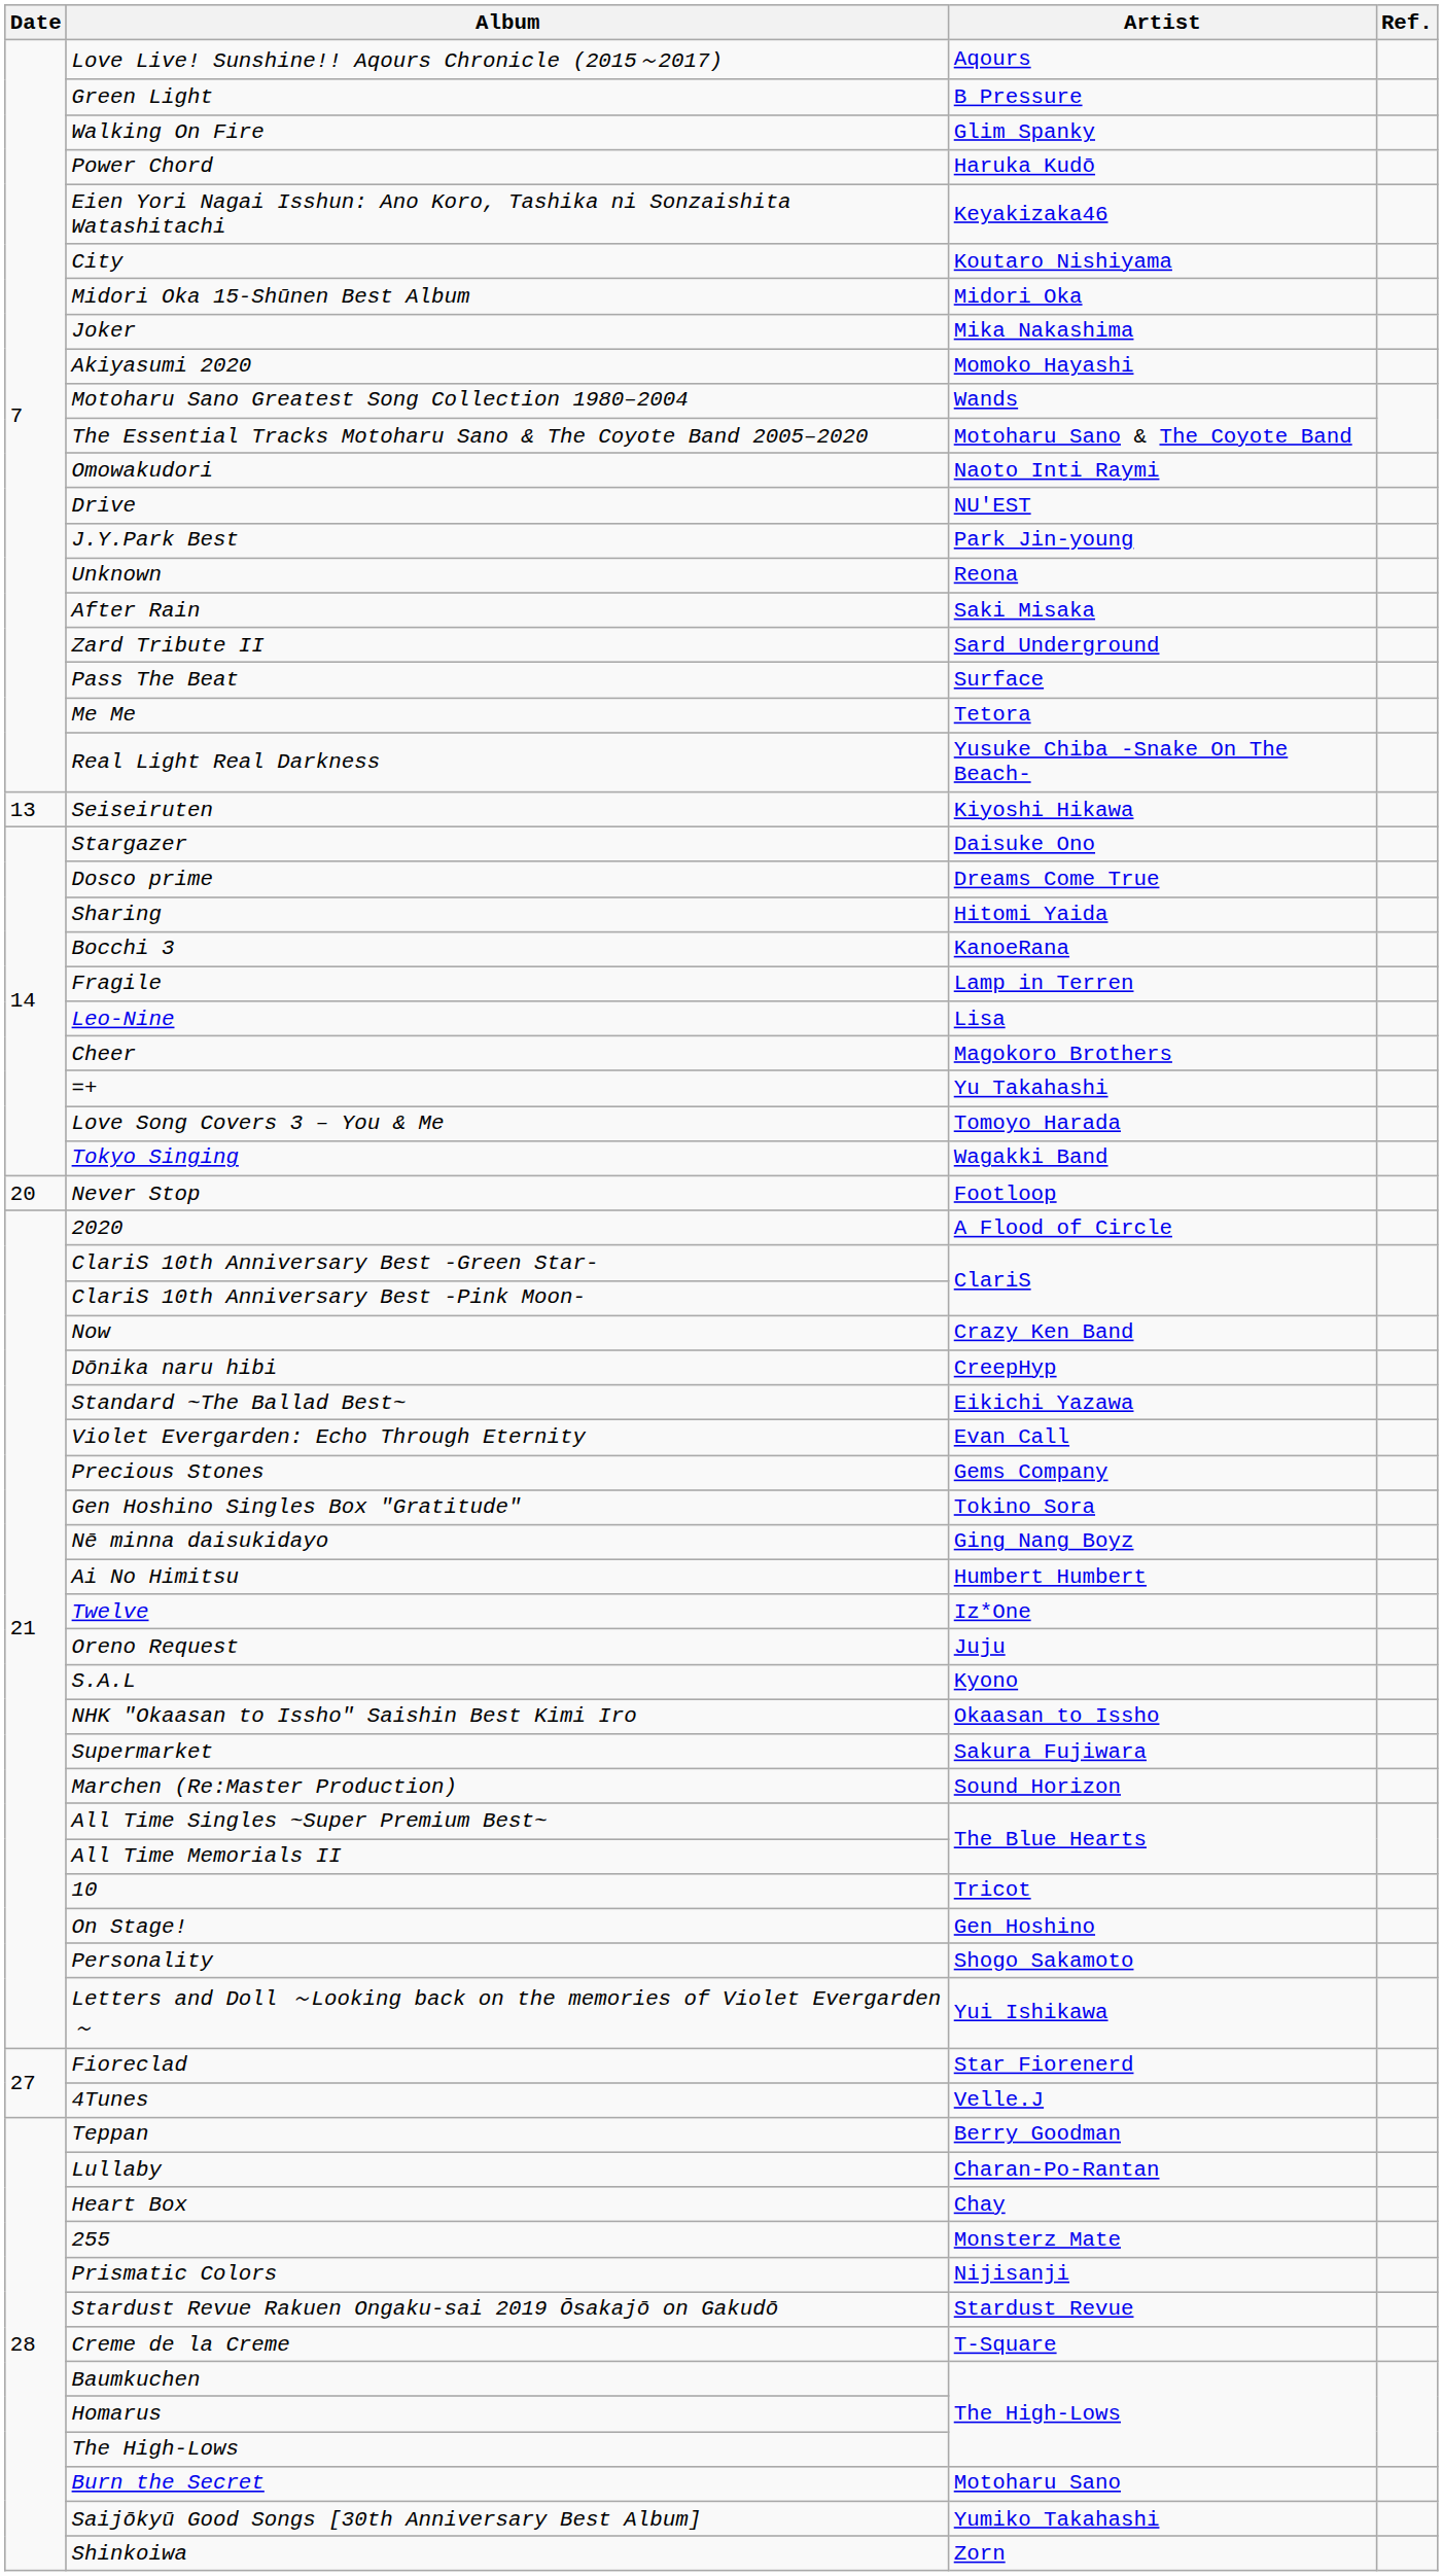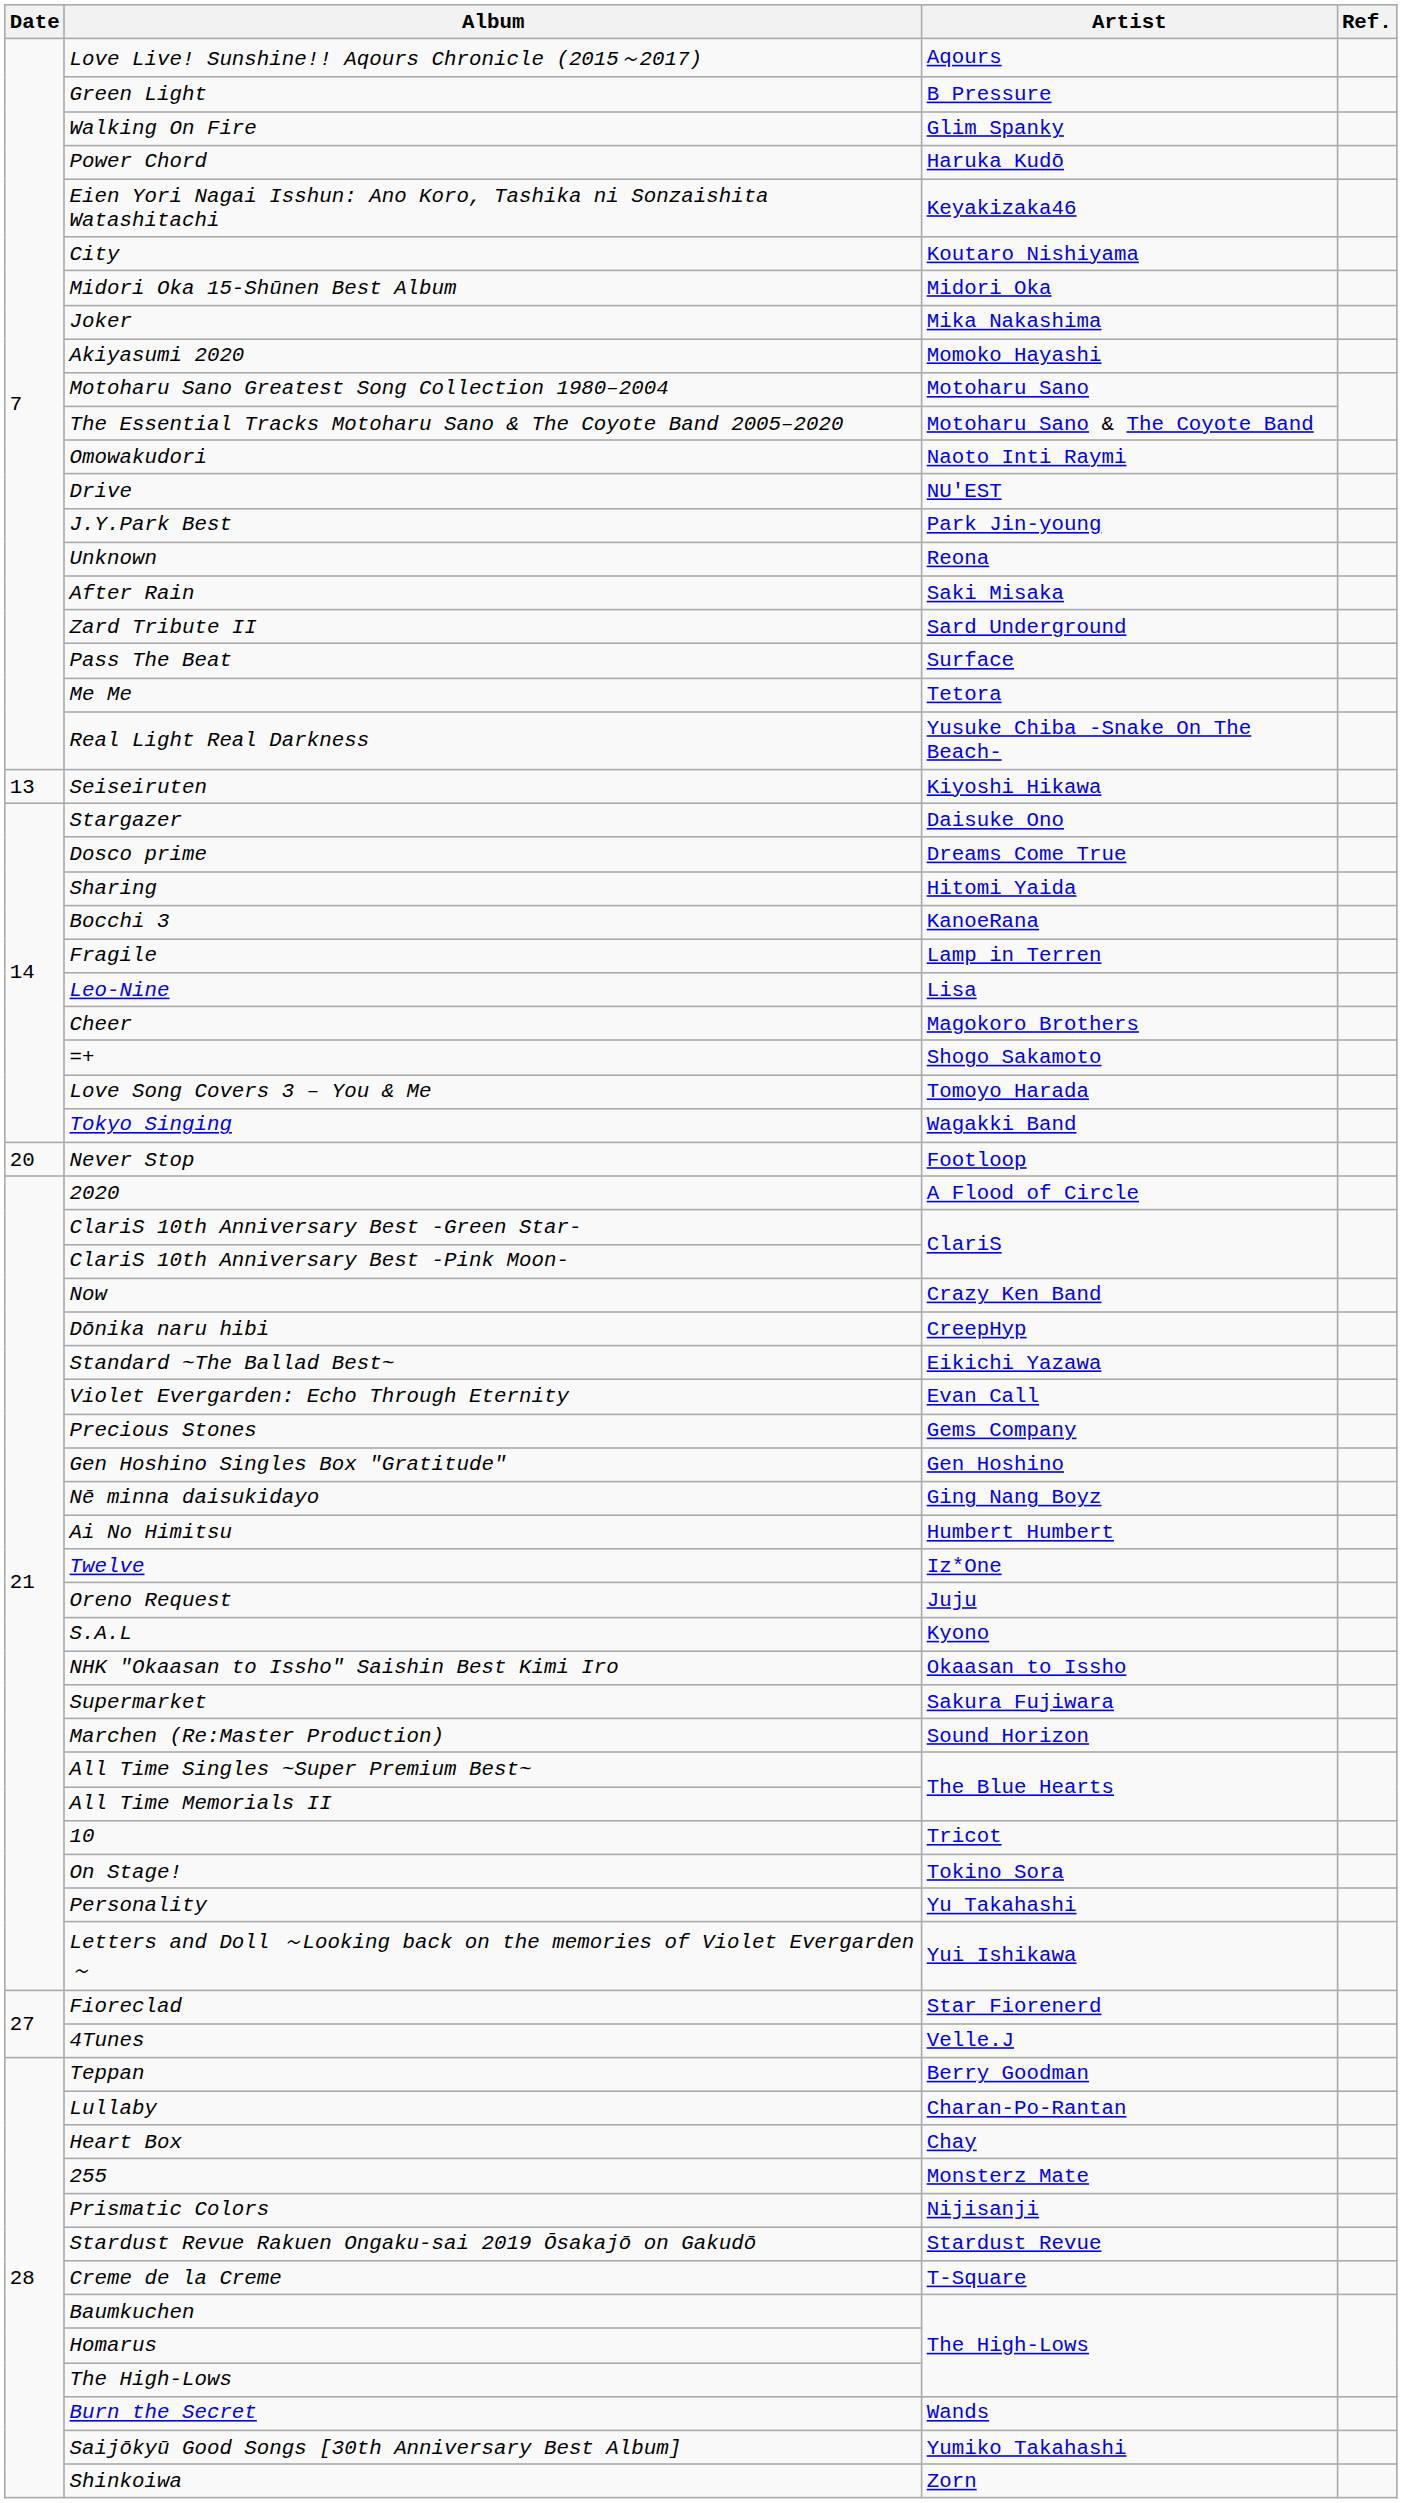Motoharu Sano Greatest Song Collection 1980–2004 | Artist: Wands -> Motoharu Sano
=+ | Artist: Yu Takahashi -> Shogo Sakamoto
Gen Hoshino Singles Box "Gratitude" | Artist: Tokino Sora -> Gen Hoshino
On Stage! | Artist: Gen Hoshino -> Tokino Sora
Personality | Artist: Shogo Sakamoto -> Yu Takahashi
Burn the Secret | Artist: Motoharu Sano -> Wands
